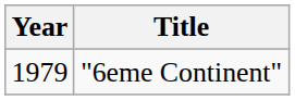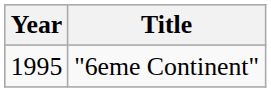"6eme Continent" | Year: 1979 -> 1995
